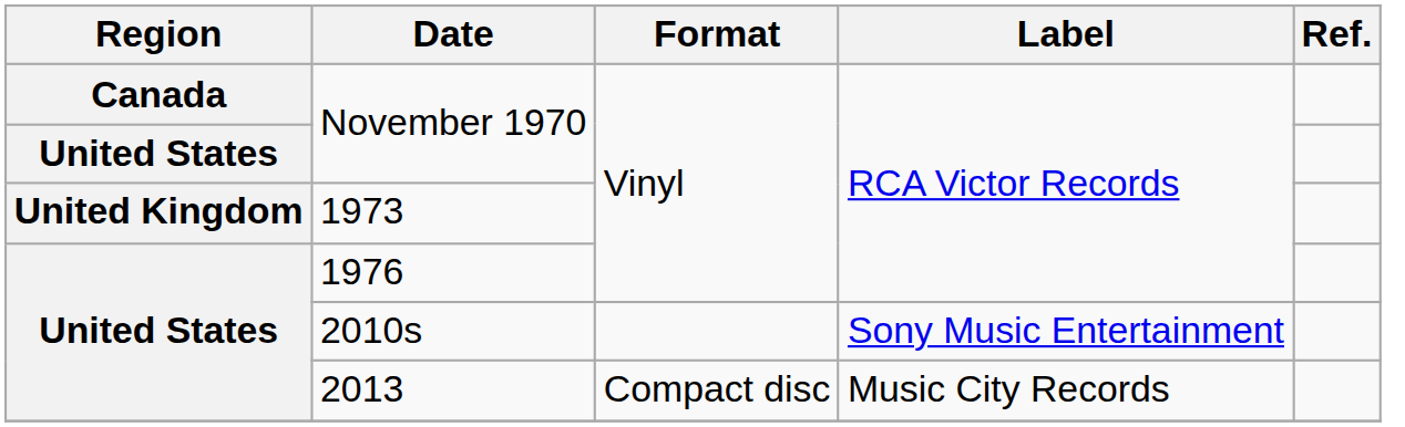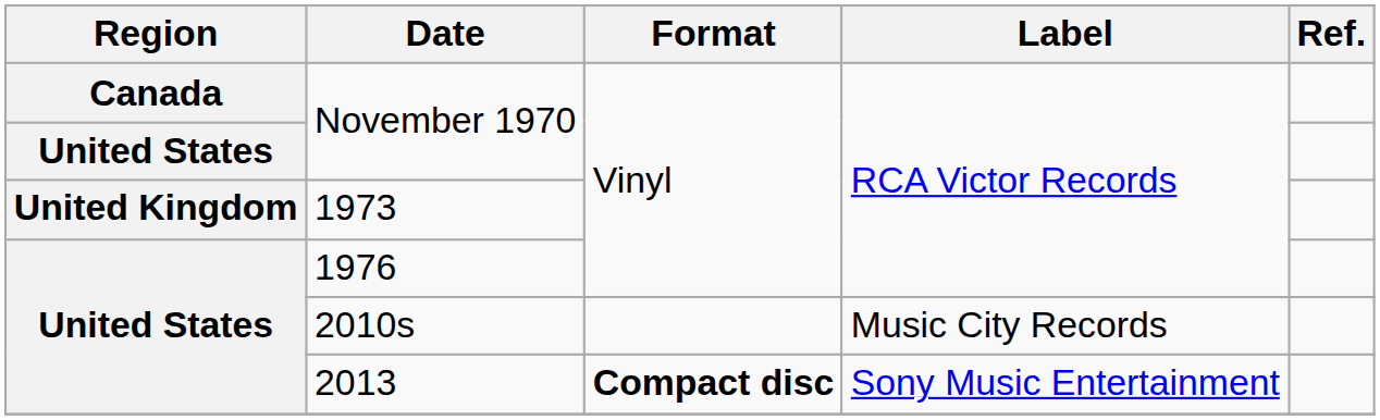2010s | Label: Sony Music Entertainment -> Music City Records
2013 | Format: normal -> bold
2013 | Label: Music City Records -> Sony Music Entertainment
